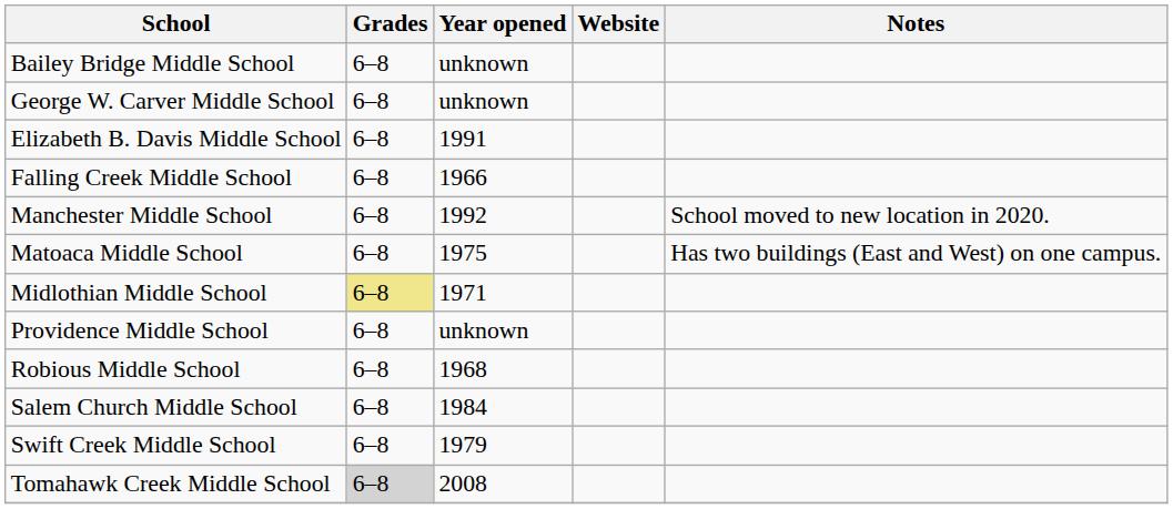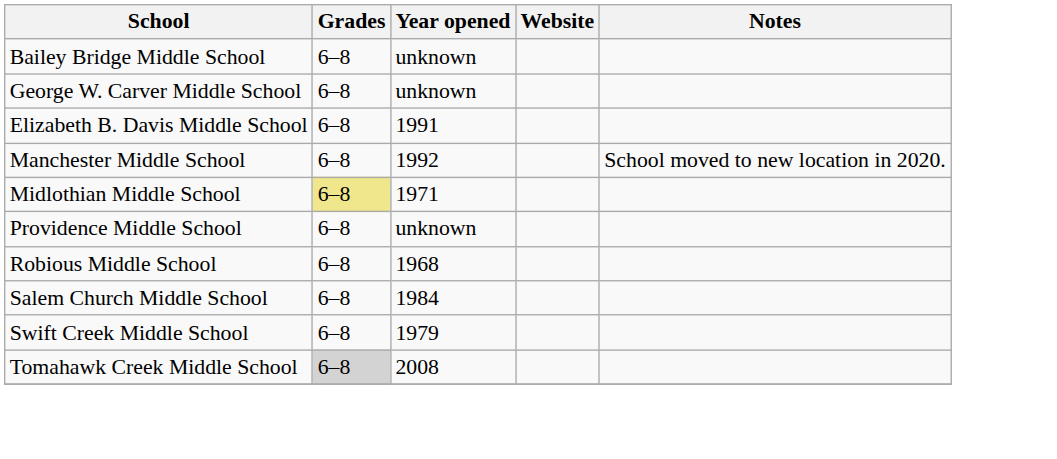- row: Falling Creek Middle School | 6–8 | 1966
- row: Matoaca Middle School | 6–8 | 1975 | Has two buildings (East and West) on one campus.
